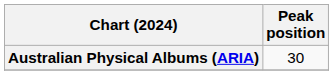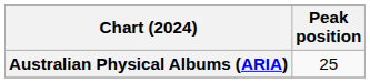Australian Physical Albums (ARIA) | Peak position: 30 -> 25
